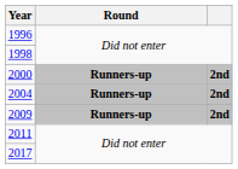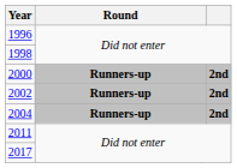+ row: 2002 | Runners-up | 2nd
- row: 2009 | Runners-up | 2nd
